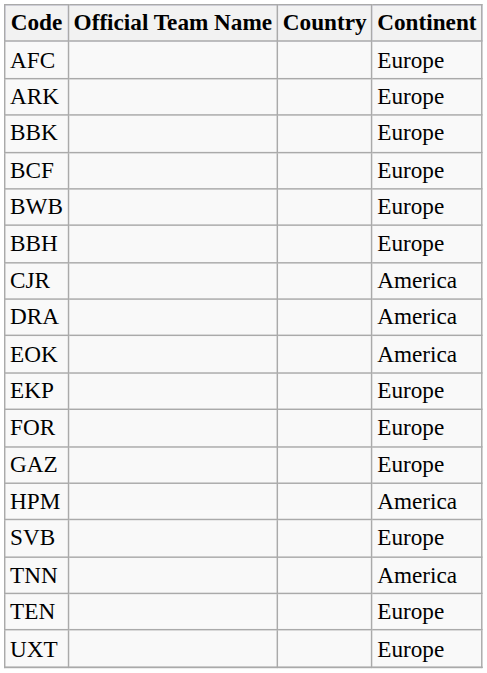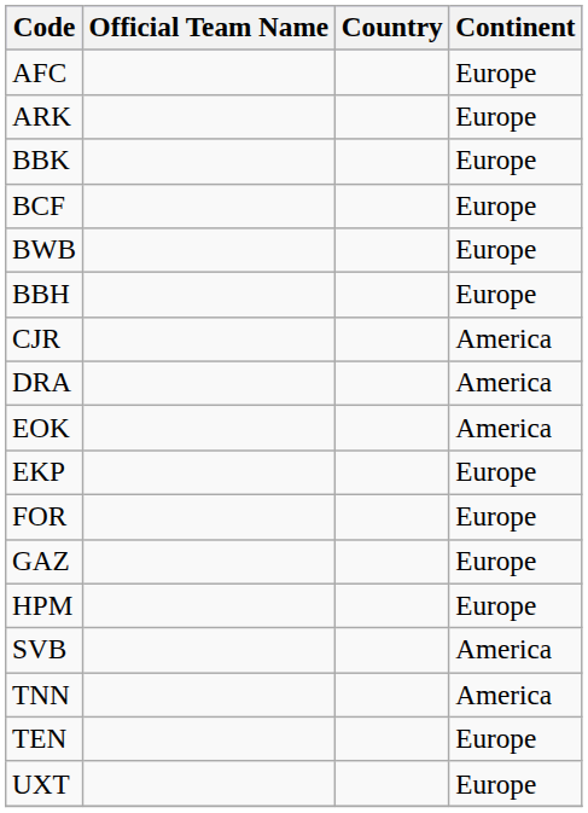HPM | Continent: America -> Europe
SVB | Continent: Europe -> America
